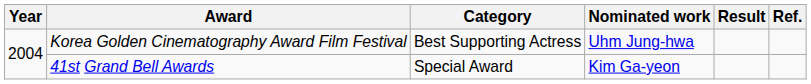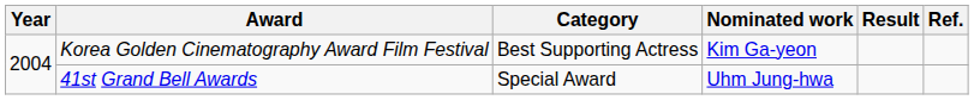Korea Golden Cinematography Award Film Festival | Nominated work: Uhm Jung-hwa -> Kim Ga-yeon
41st Grand Bell Awards | Nominated work: Kim Ga-yeon -> Uhm Jung-hwa
